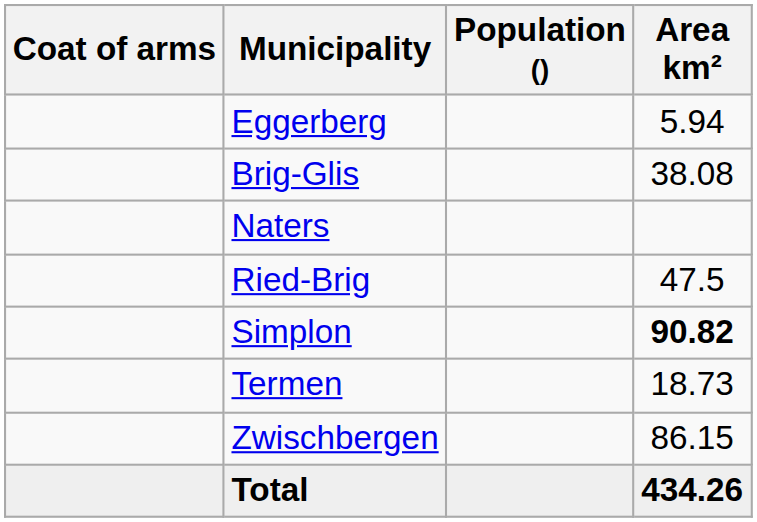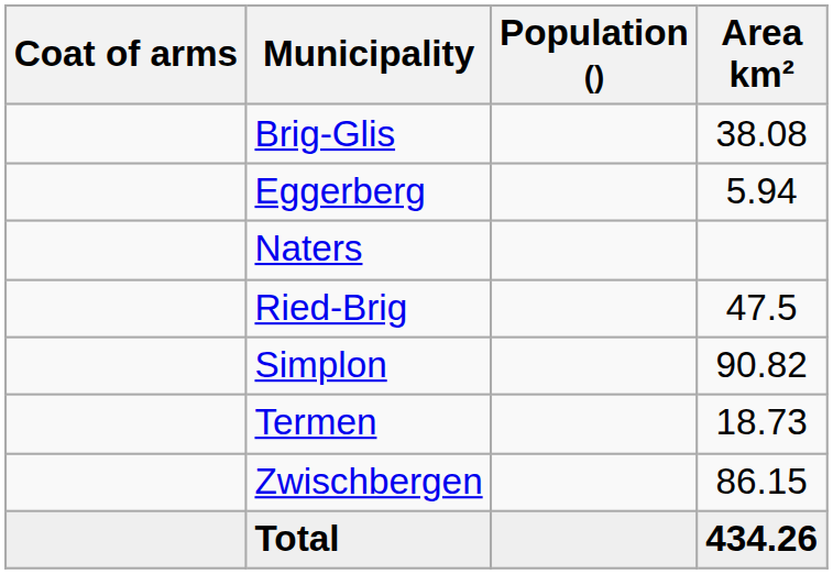rows swapped: Brig-Glis <-> Eggerberg
Simplon | Area km²: bold -> normal
